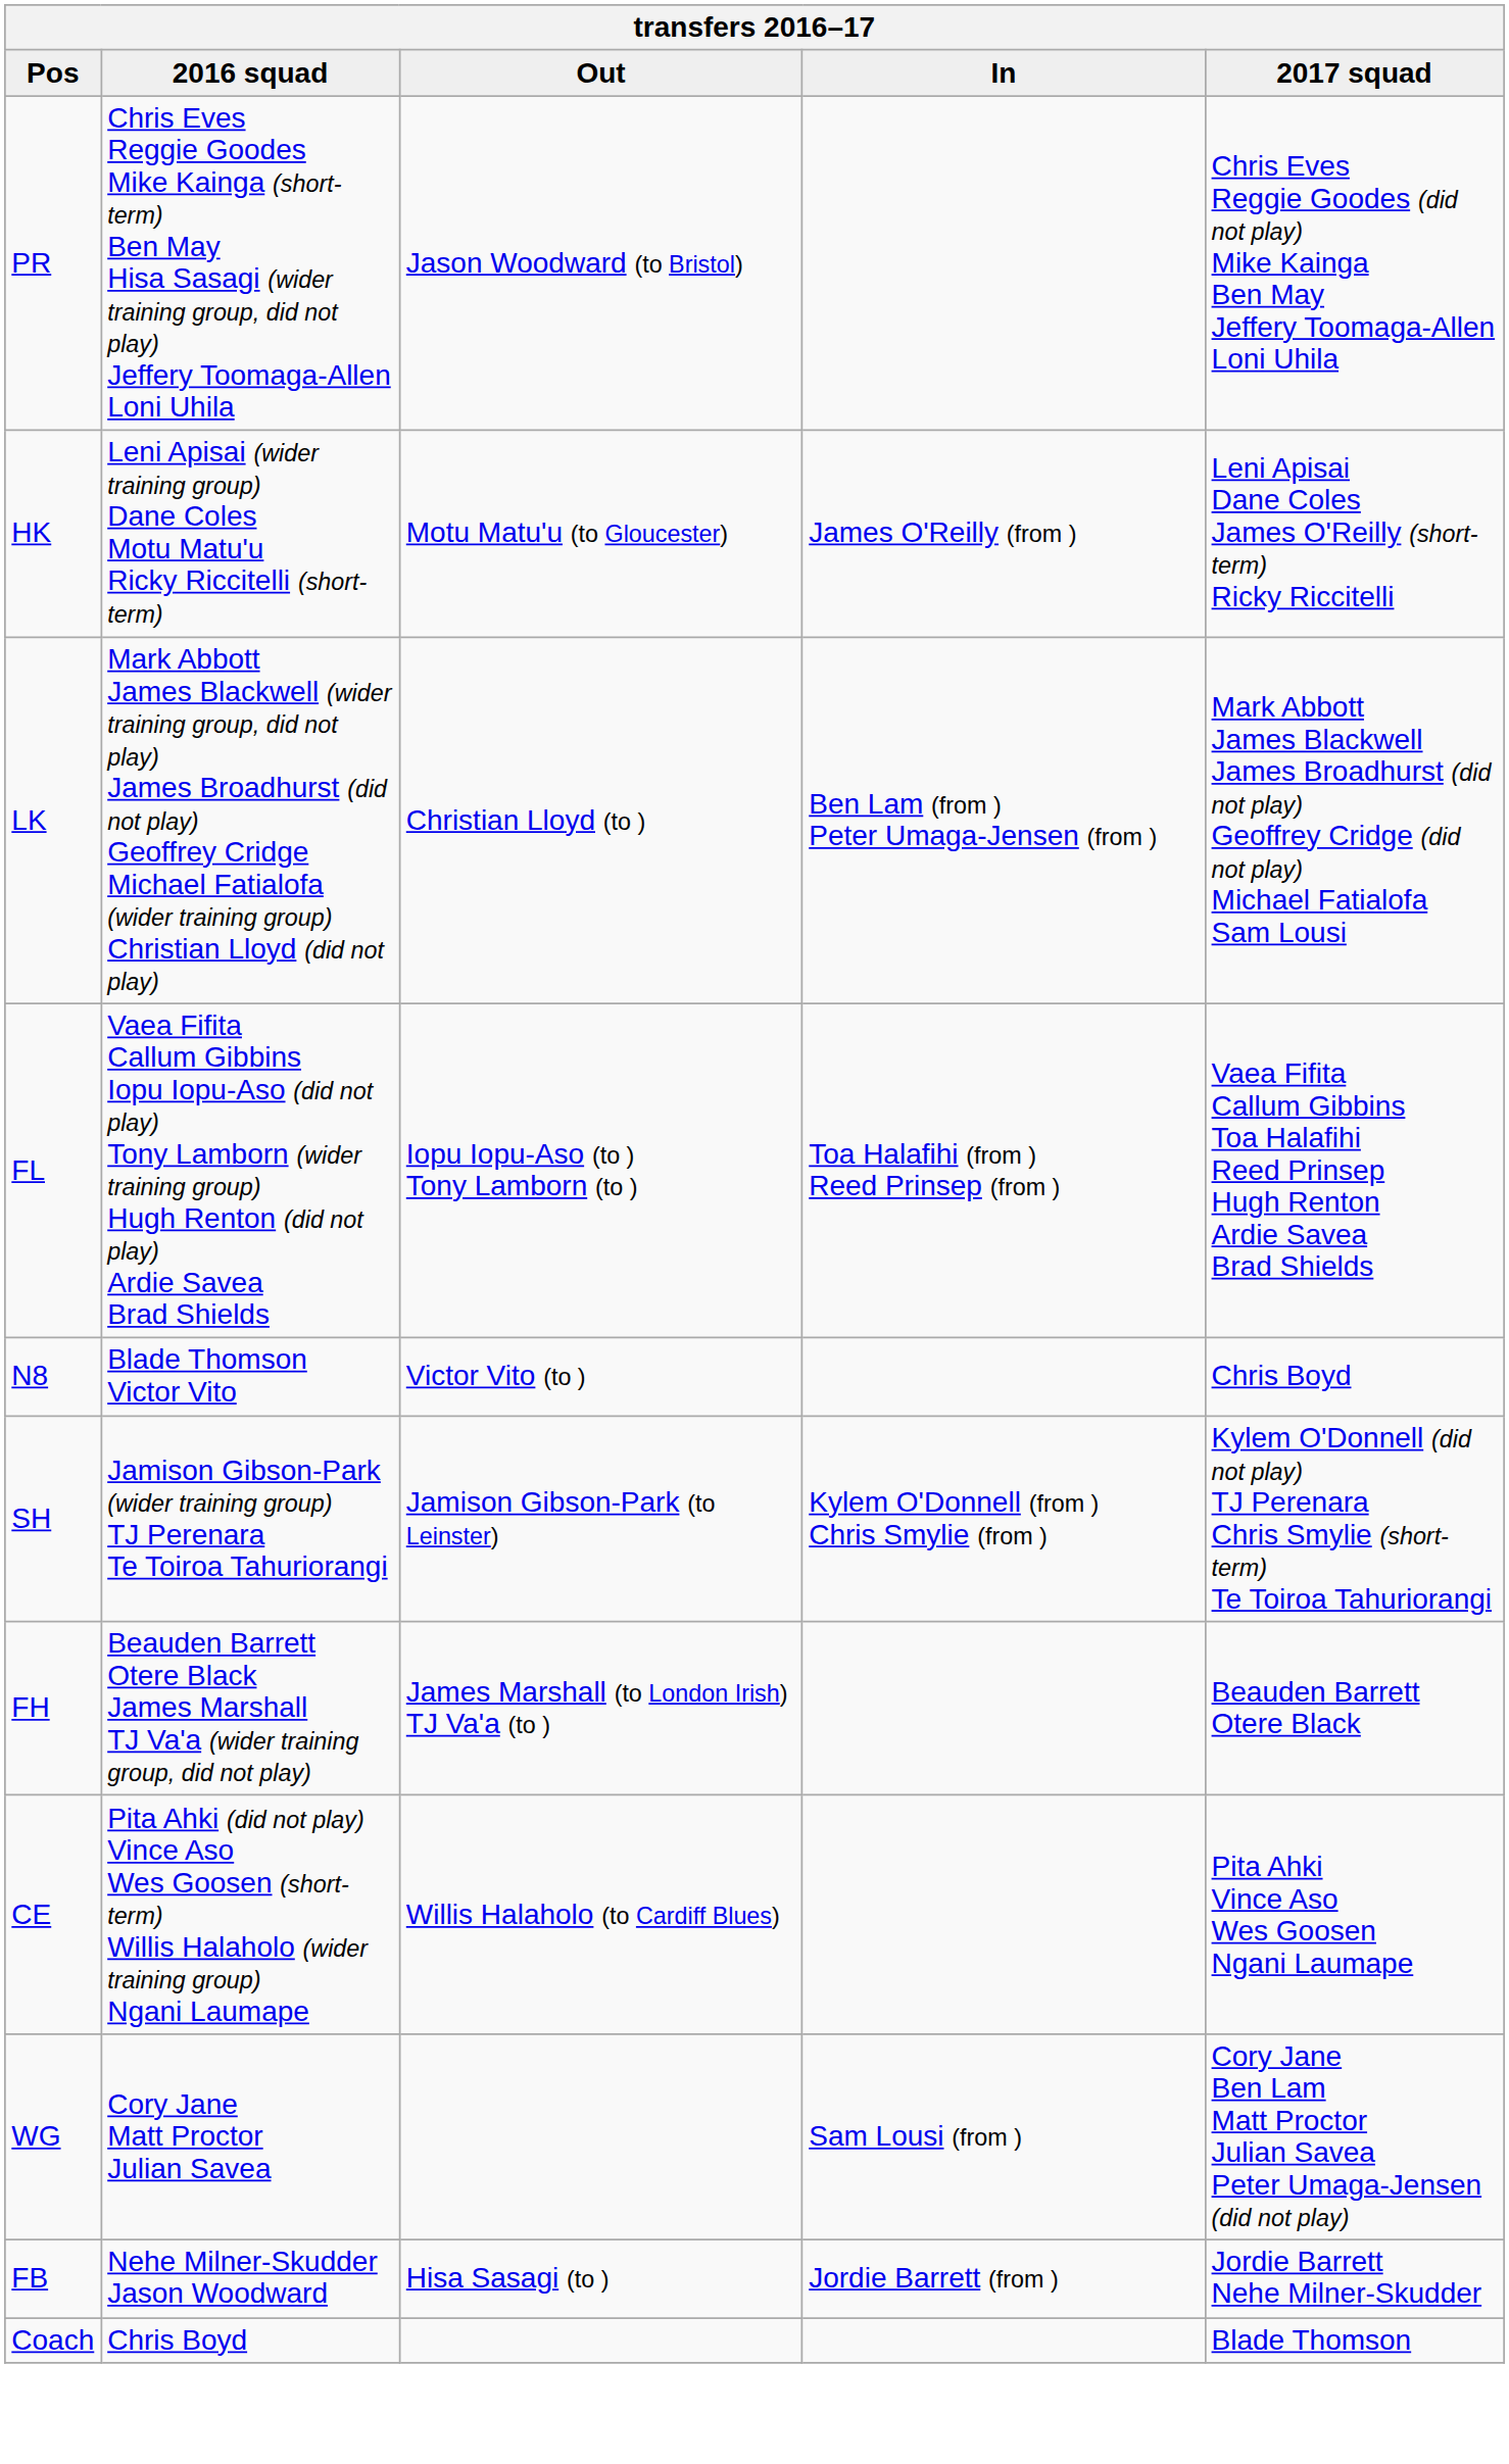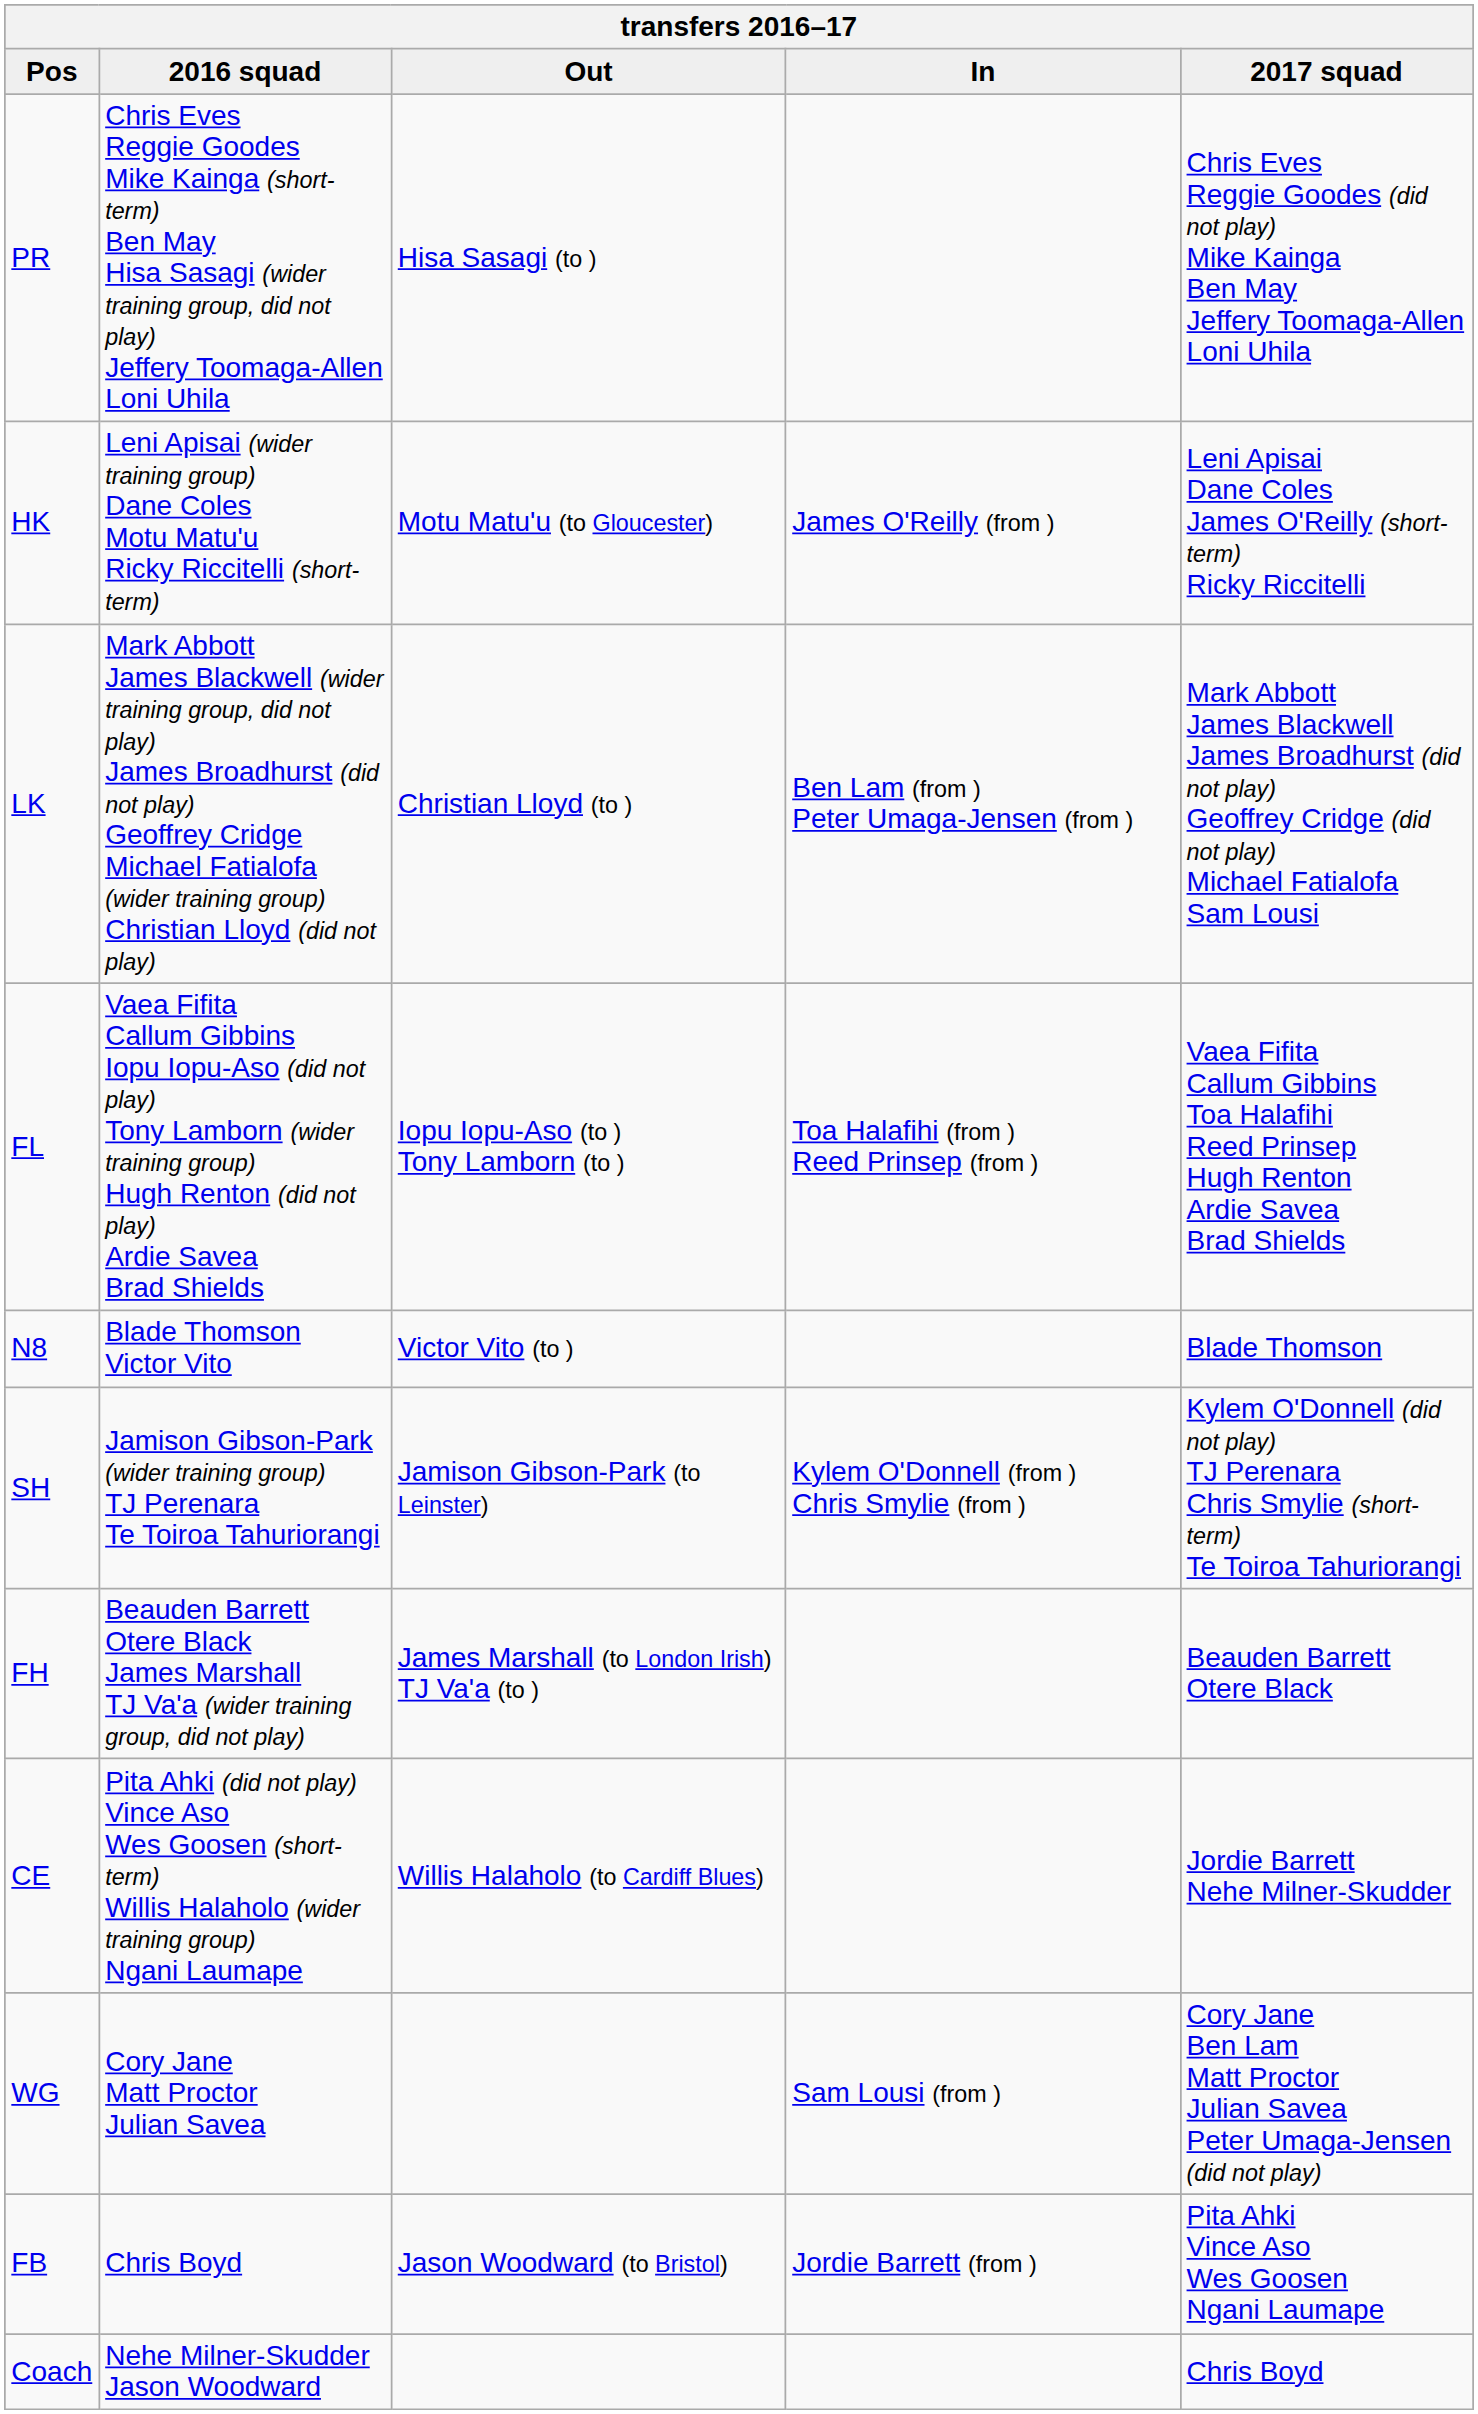PR | Out: Jason Woodward (to Bristol) -> Hisa Sasagi (to )
N8 | 2017 squad: Chris Boyd -> Blade Thomson
CE | 2017 squad: Pita Ahki Vince Aso Wes Goosen Ngani Laumape -> Jordie Barrett Nehe Milner-Skudder
FB | 2016 squad: Nehe Milner-Skudder Jason Woodward -> Chris Boyd
FB | Out: Hisa Sasagi (to ) -> Jason Woodward (to Bristol)
FB | 2017 squad: Jordie Barrett Nehe Milner-Skudder -> Pita Ahki Vince Aso Wes Goosen Ngani Laumape
Coach | 2016 squad: Chris Boyd -> Nehe Milner-Skudder Jason Woodward
Coach | 2017 squad: Blade Thomson -> Chris Boyd
